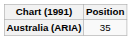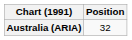Australia (ARIA) | Position: 35 -> 32
